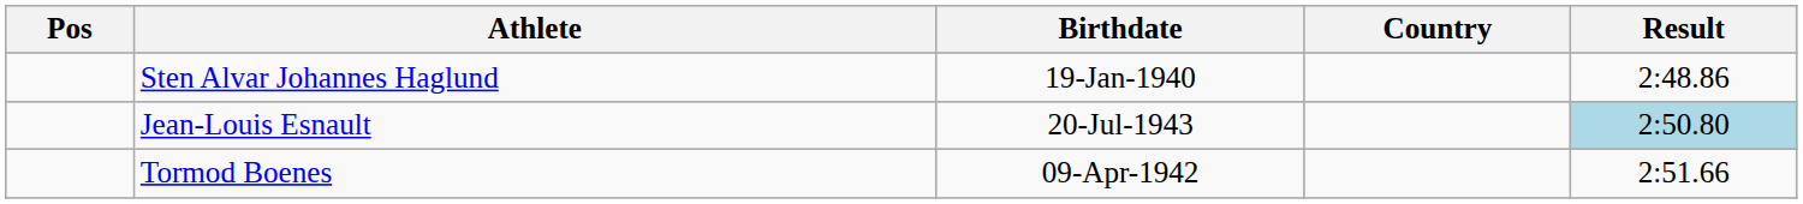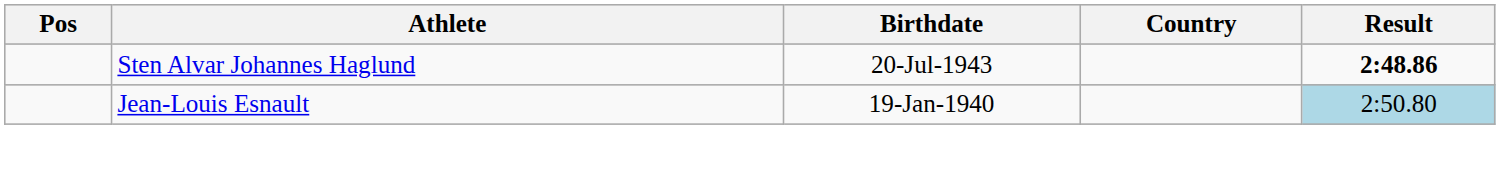Sten Alvar Johannes Haglund | Birthdate: 19-Jan-1940 -> 20-Jul-1943
Sten Alvar Johannes Haglund | Result: normal -> bold
Jean-Louis Esnault | Birthdate: 20-Jul-1943 -> 19-Jan-1940
- row: Tormod Boenes | 09-Apr-1942 | 2:51.66
